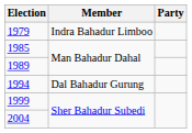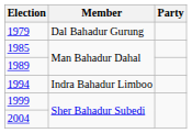1979 | Member: Indra Bahadur Limboo -> Dal Bahadur Gurung
1994 | Member: Dal Bahadur Gurung -> Indra Bahadur Limboo
